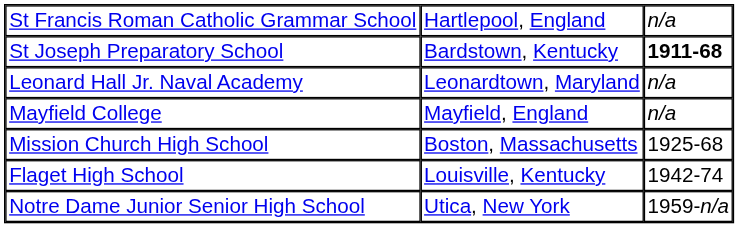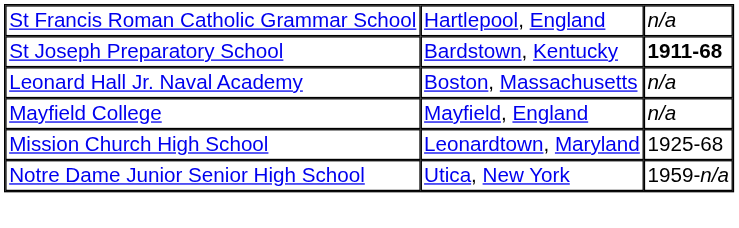Leonard Hall Jr. Naval Academy | column 2: Leonardtown, Maryland -> Boston, Massachusetts
Mission Church High School | column 2: Boston, Massachusetts -> Leonardtown, Maryland
- row: Flaget High School | Louisville, Kentucky | 1942-74
